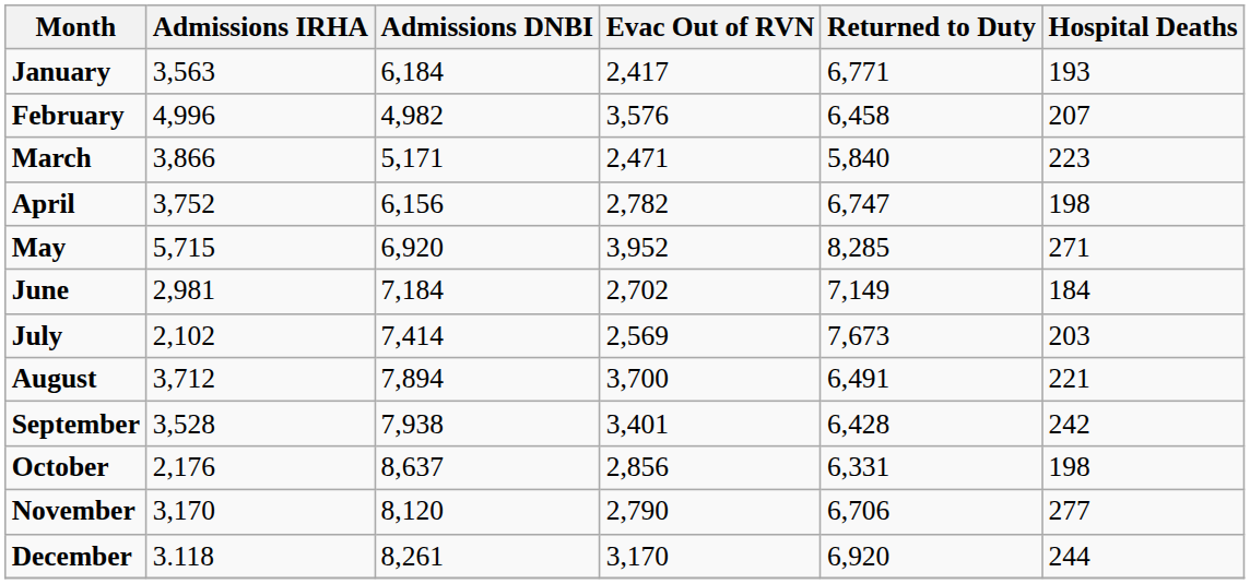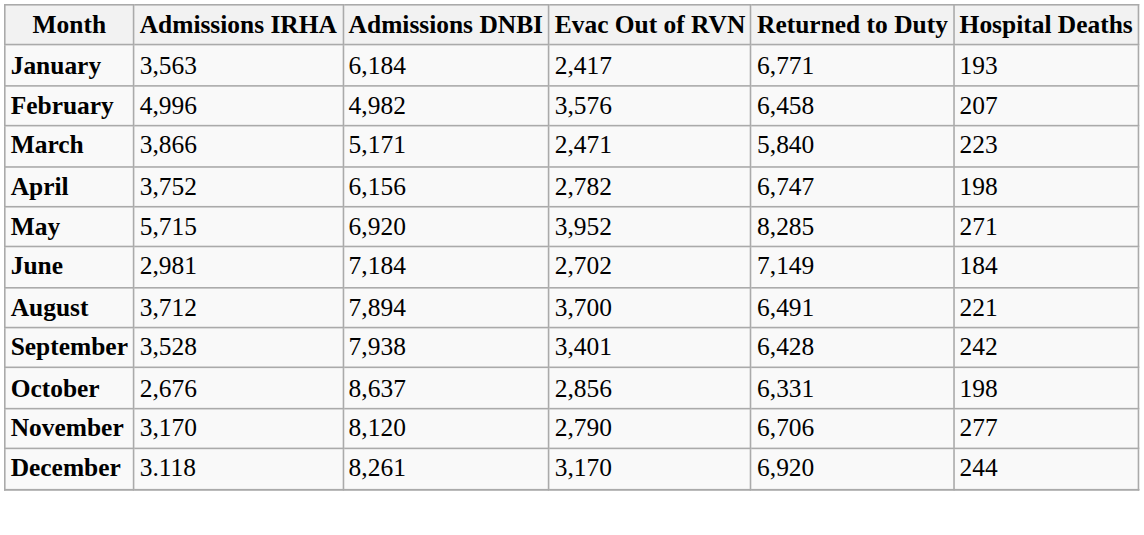- row: July | 2,102 | 7,414 | 2,569 | 7,673 | 203
October | Admissions IRHA: 2,176 -> 2,676
